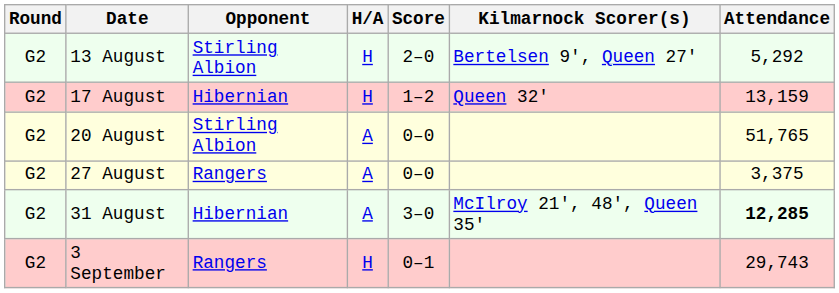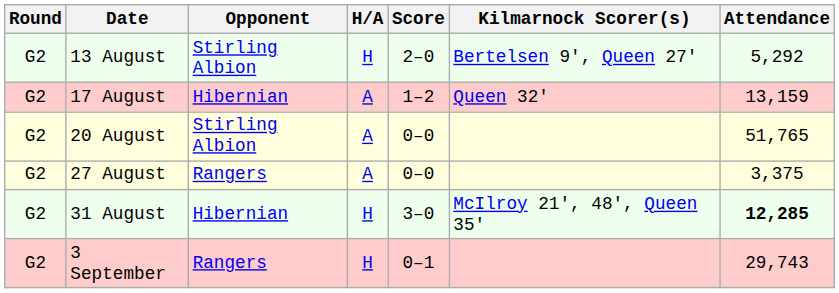17 August | H/A: H -> A
31 August | H/A: A -> H
